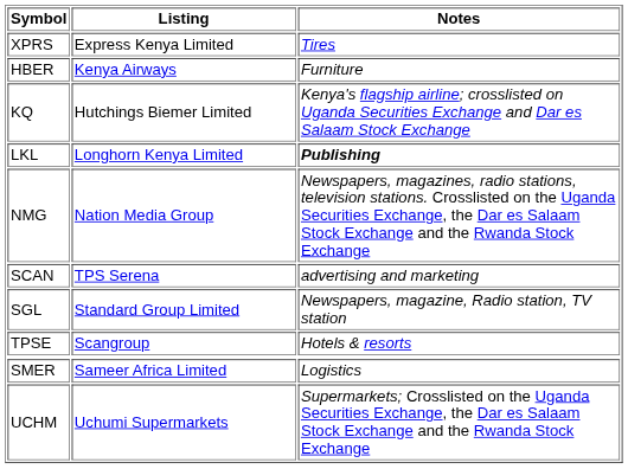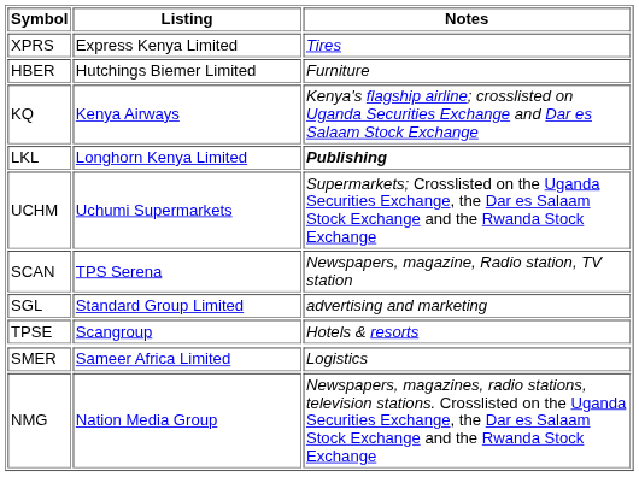HBER | Listing: Kenya Airways -> Hutchings Biemer Limited
KQ | Listing: Hutchings Biemer Limited -> Kenya Airways
rows swapped: NMG <-> UCHM
SCAN | Notes: advertising and marketing -> Newspapers, magazine, Radio station, TV station
SGL | Notes: Newspapers, magazine, Radio station, TV station -> advertising and marketing
